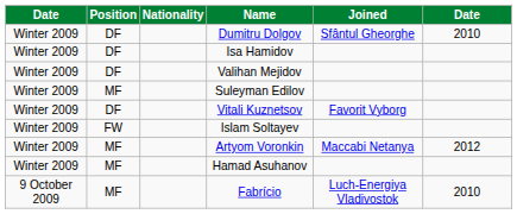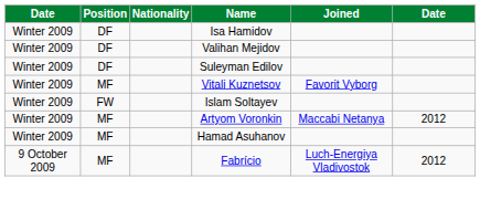- row: Winter 2009 | DF | Dumitru Dolgov | Sfântul Gheorghe | 2010
Suleyman Edilov | Position: MF -> DF
Vitali Kuznetsov | Position: DF -> MF
Fabrício | column 6: 2010 -> 2012
